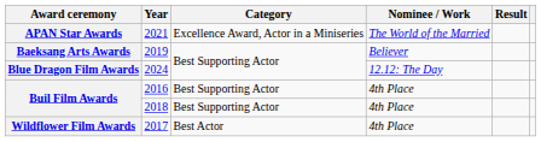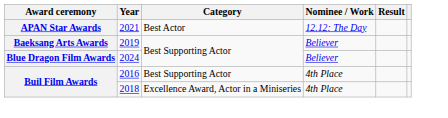2021 | Category: Excellence Award, Actor in a Miniseries -> Best Actor
2021 | Nominee / Work: The World of the Married -> 12.12: The Day
2024 | Nominee / Work: 12.12: The Day -> Believer
2018 | Category: Best Supporting Actor -> Excellence Award, Actor in a Miniseries
- row: Wildflower Film Awards | 2017 | Best Actor | 4th Place
